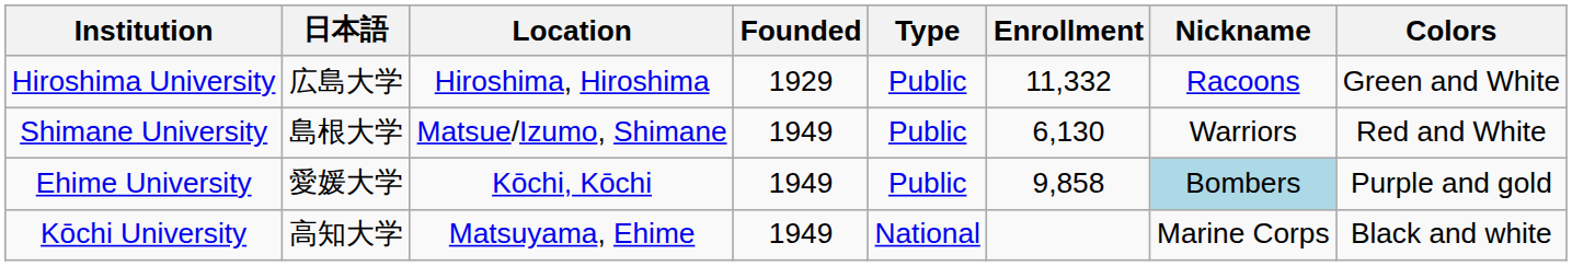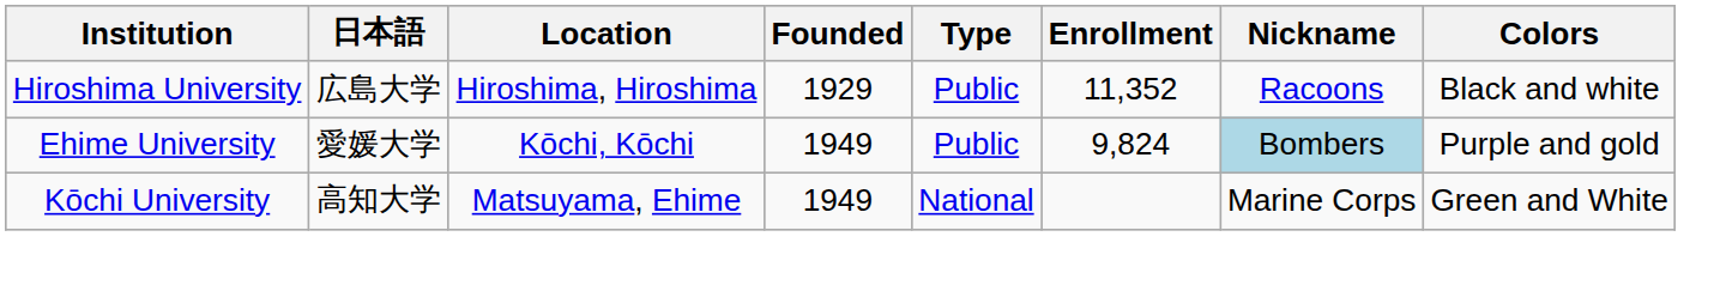Hiroshima University | Enrollment: 11,332 -> 11,352
Hiroshima University | Colors: Green and White -> Black and white
- row: Shimane University | 島根大学 | Matsue/Izumo, Shimane | 1949 | Public | 6,130 | Warriors | Red and White
Ehime University | Enrollment: 9,858 -> 9,824
Kōchi University | Colors: Black and white -> Green and White
